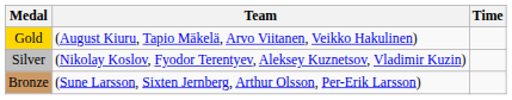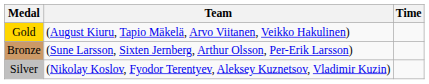rows swapped: Silver <-> Bronze
